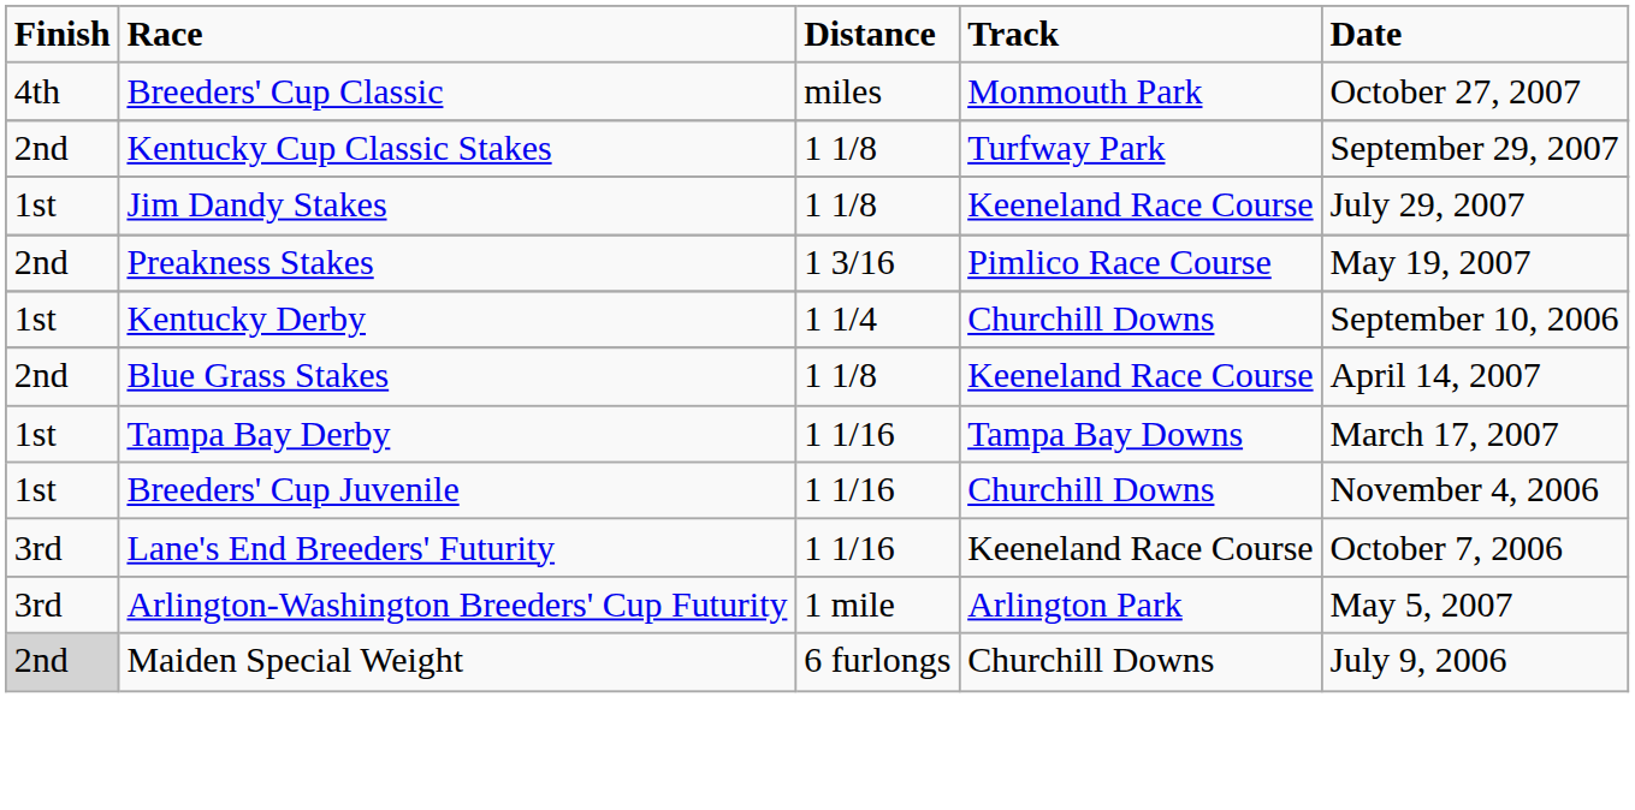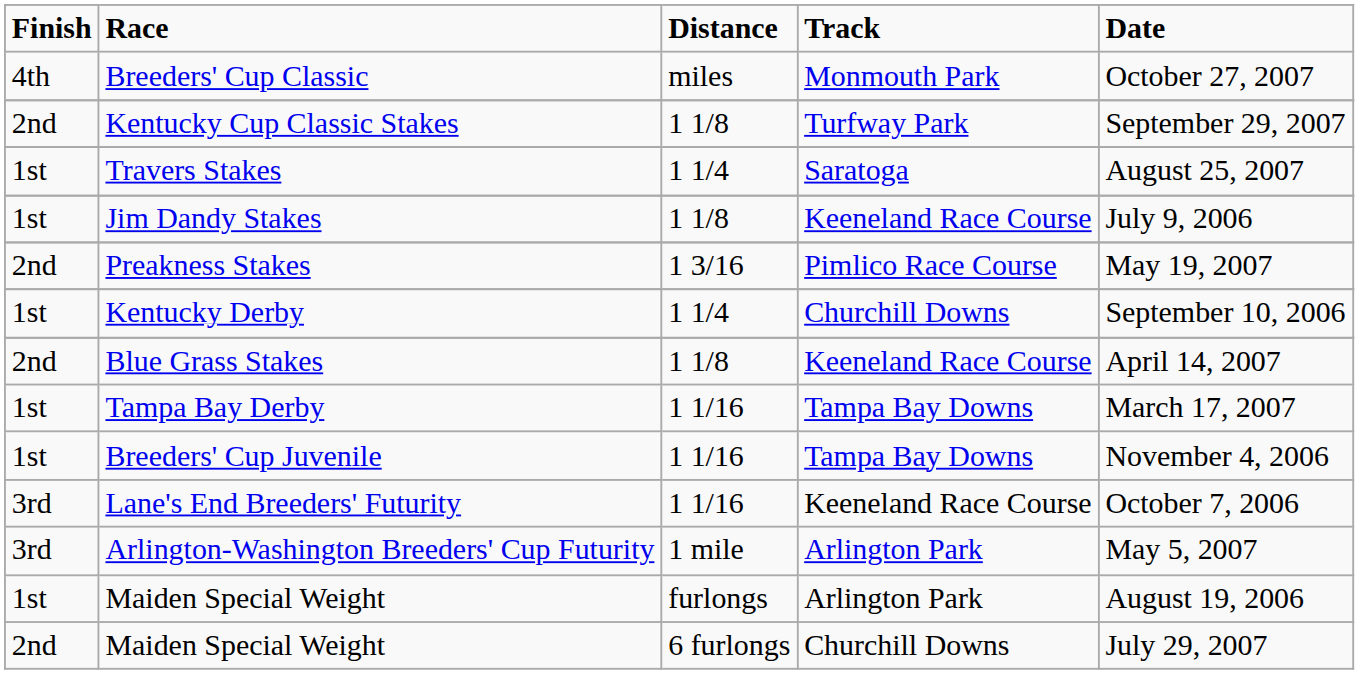+ row: 1st | Travers Stakes | 1 1/4 | Saratoga | August 25, 2007
Jim Dandy Stakes | Date: July 29, 2007 -> July 9, 2006
Breeders' Cup Juvenile | Track: Churchill Downs -> Tampa Bay Downs
+ row: 1st | Maiden Special Weight | furlongs | Arlington Park | August 19, 2006
Maiden Special Weight / 6 furlongs | Finish: lightgrey background -> no background
Maiden Special Weight / 6 furlongs | Date: July 9, 2006 -> July 29, 2007
